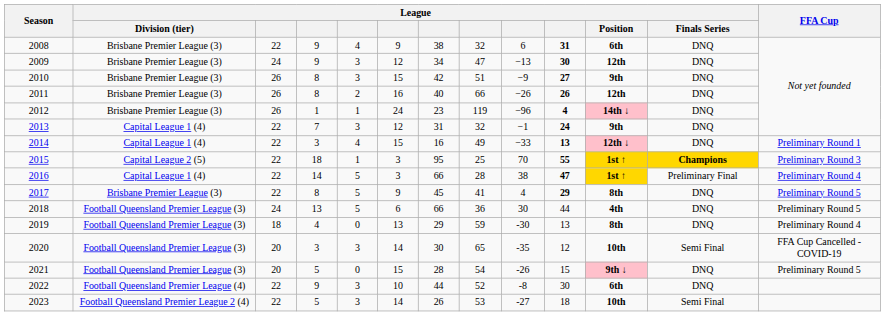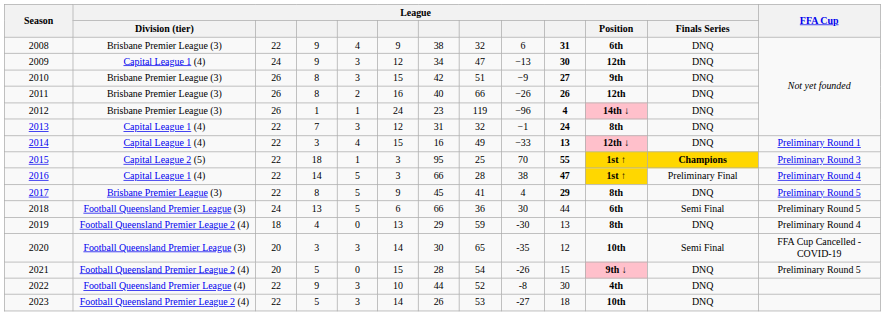2009 | League / Division (tier): Brisbane Premier League (3) -> Capital League 1 (4)
2013 | League / Position: 9th -> 8th
2018 | League / Position: 4th -> 6th
2018 | League / Finals Series: DNQ -> Semi Final
2019 | League / Division (tier): Football Queensland Premier League (3) -> Football Queensland Premier League 2 (4)
2021 | League / Division (tier): Football Queensland Premier League (3) -> Football Queensland Premier League 2 (4)
2022 | League / Position: 6th -> 4th
2023 | League / Finals Series: Semi Final -> DNQ
